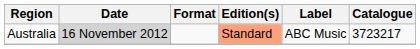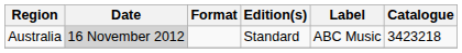Australia | Edition(s): lightsalmon background -> no background
Australia | Catalogue: 3723217 -> 3423218
